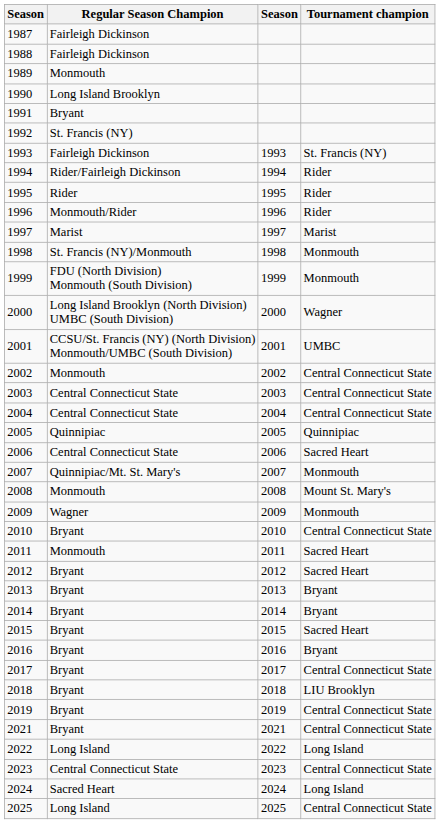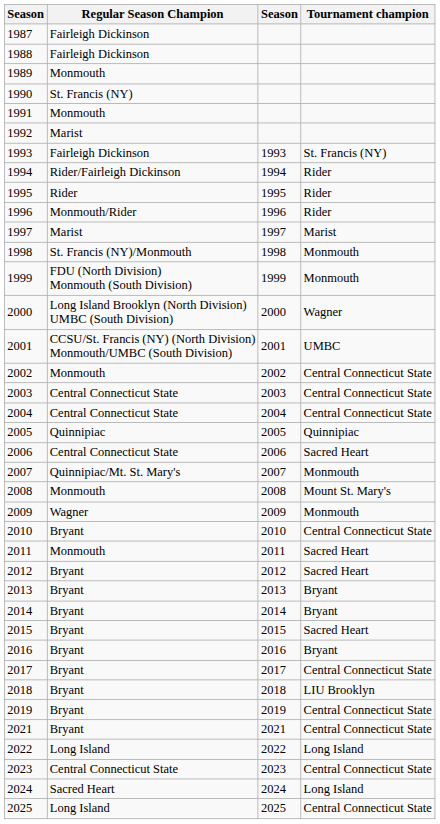1990 | Regular Season Champion: Long Island Brooklyn -> St. Francis (NY)
1991 | Regular Season Champion: Bryant -> Monmouth
1992 | Regular Season Champion: St. Francis (NY) -> Marist
